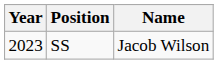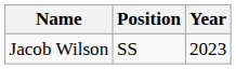columns swapped: Year <-> Name
